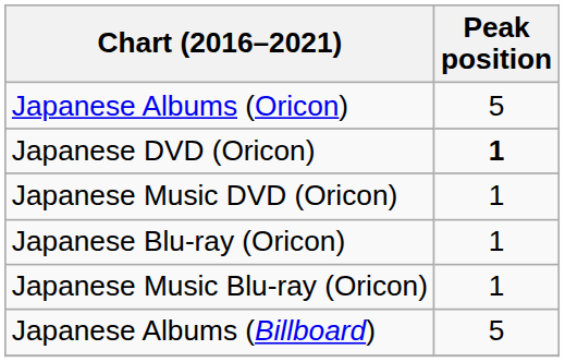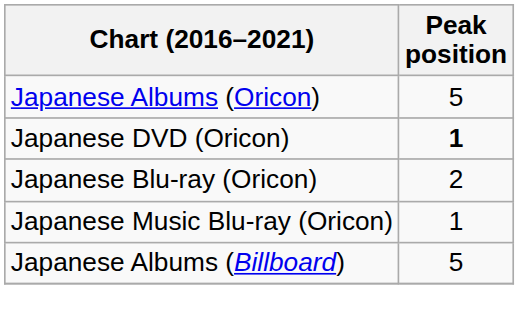- row: Japanese Music DVD (Oricon) | 1
Japanese Blu-ray (Oricon) | Peak position: 1 -> 2
